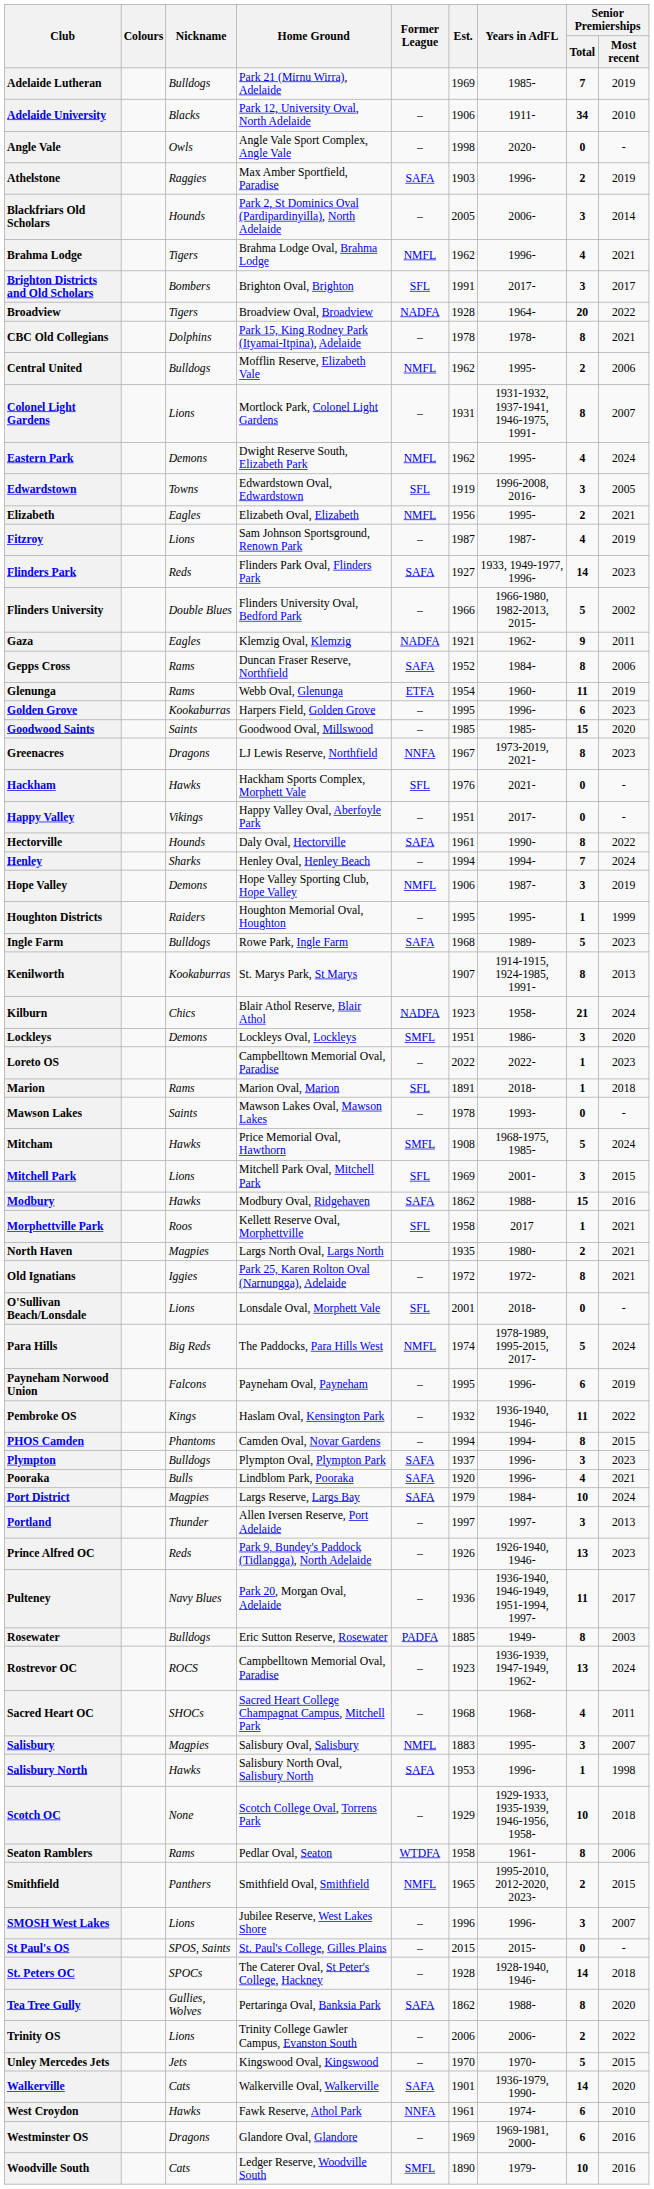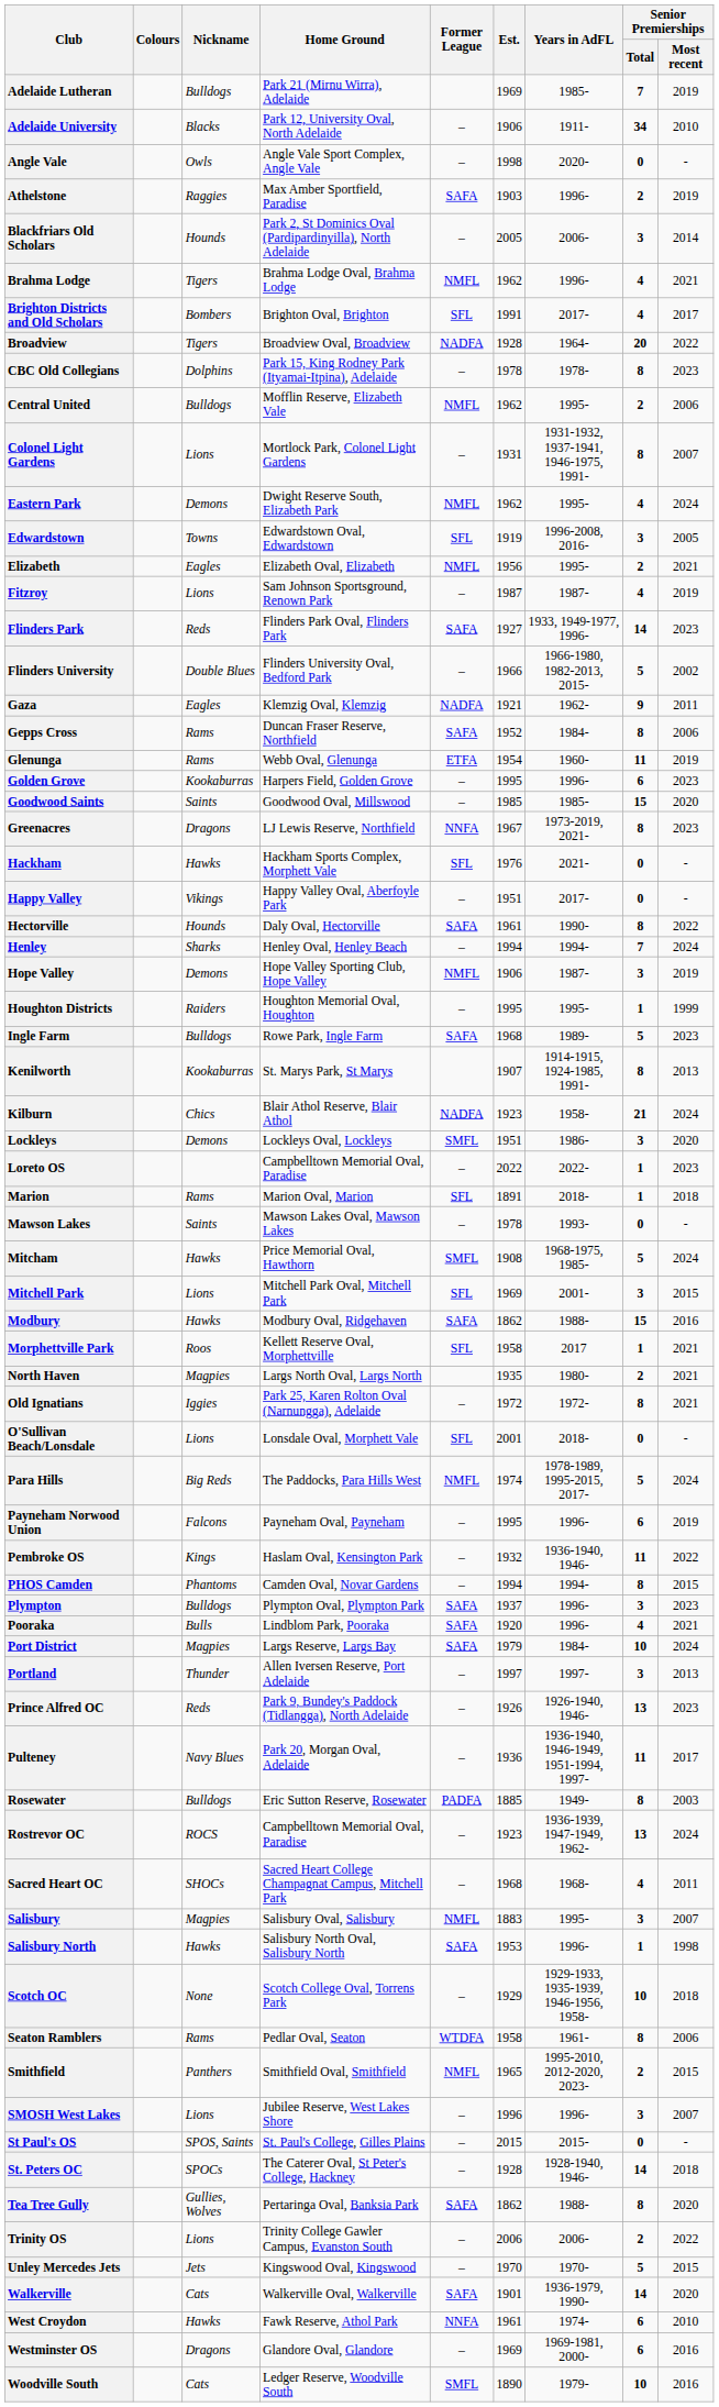Brighton Districts and Old Scholars | Senior Premierships / Total: 3 -> 4
CBC Old Collegians | Senior Premierships / Most recent: 2021 -> 2023
